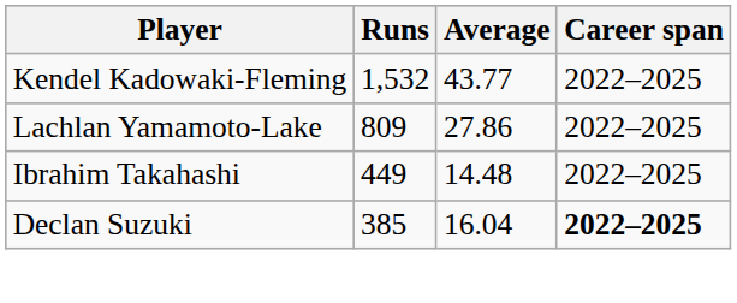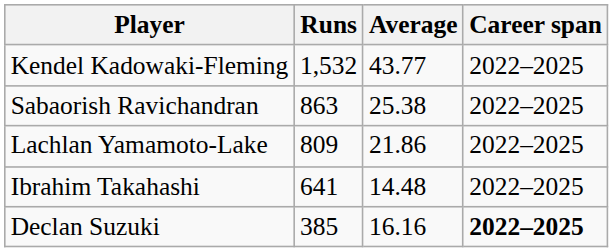+ row: Sabaorish Ravichandran | 863 | 25.38 | 2022–2025
Lachlan Yamamoto-Lake | Average: 27.86 -> 21.86
Ibrahim Takahashi | Runs: 449 -> 641
Declan Suzuki | Average: 16.04 -> 16.16
